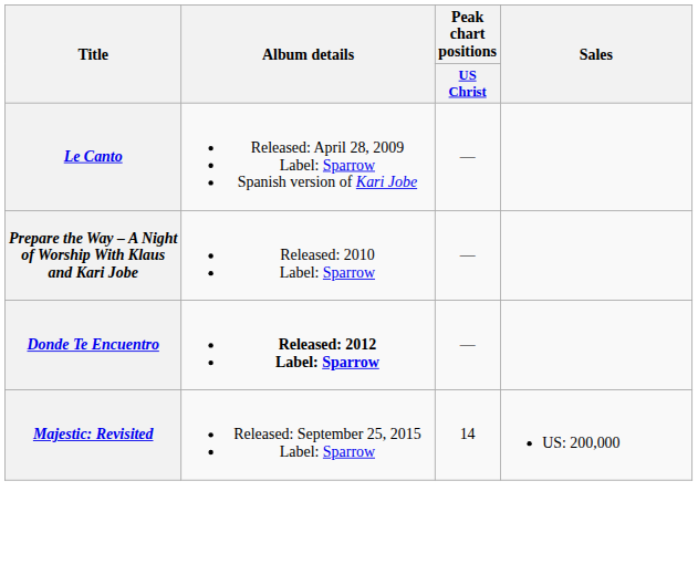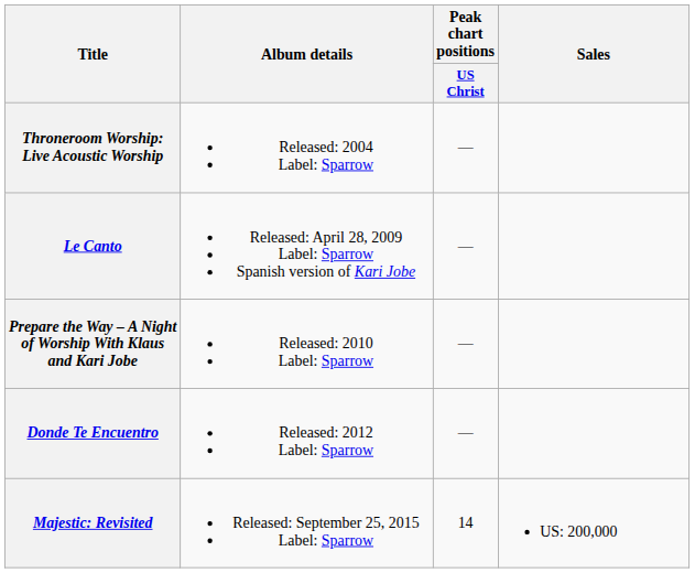+ row: Throneroom Worship: Live Acoustic Worship | Released: 2004 Label: Sparrow | —
Donde Te Encuentro | Album details: bold -> normal
